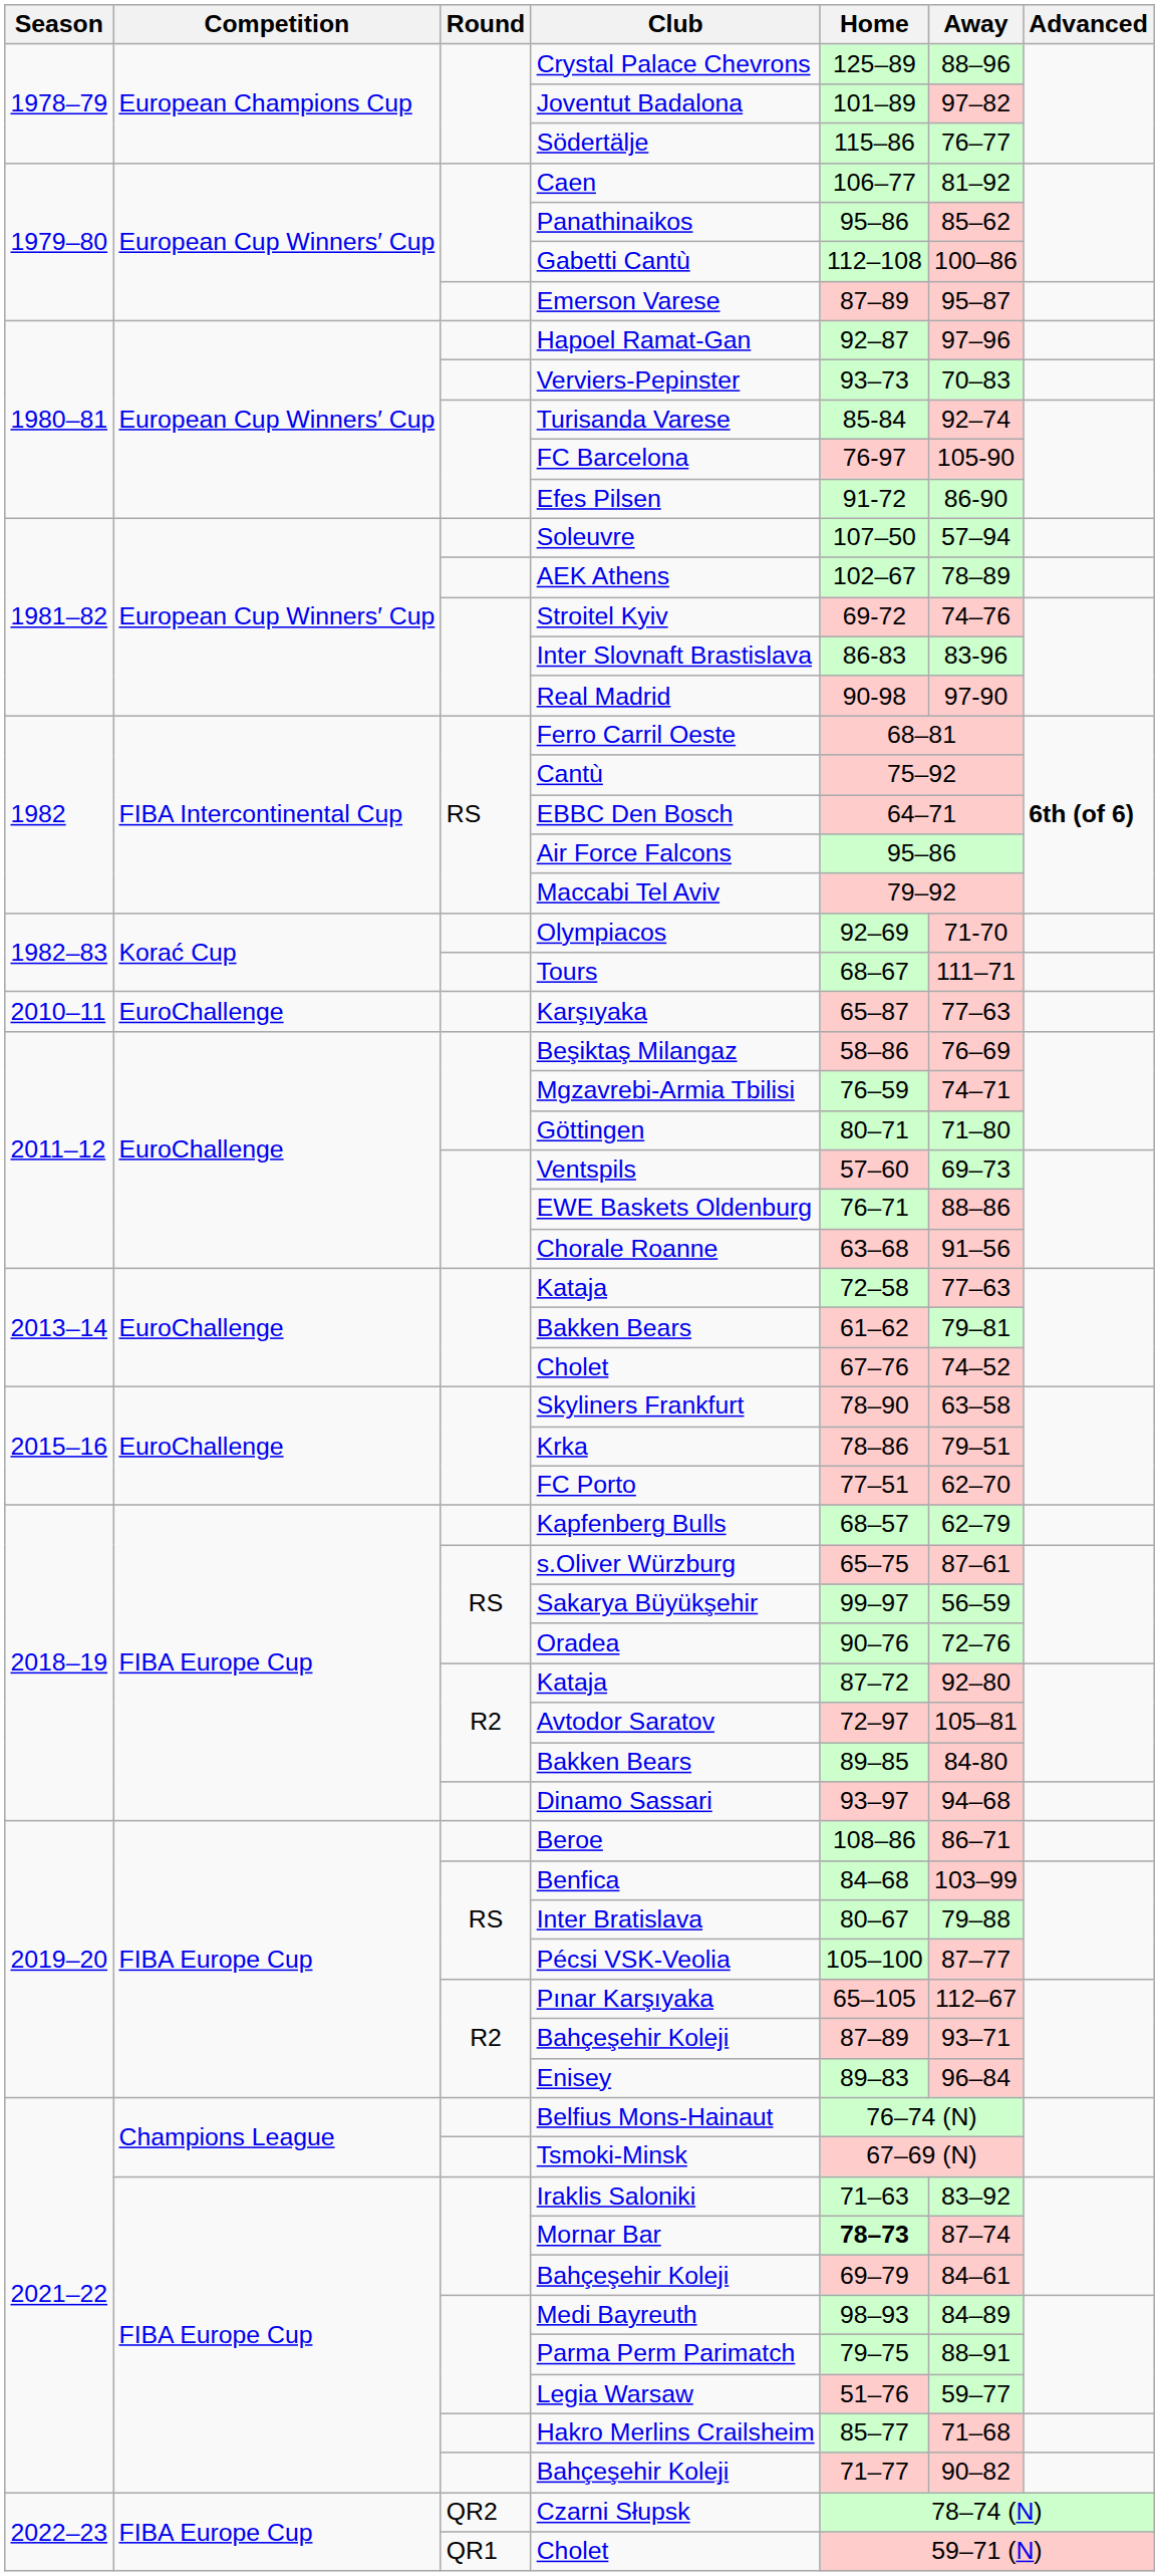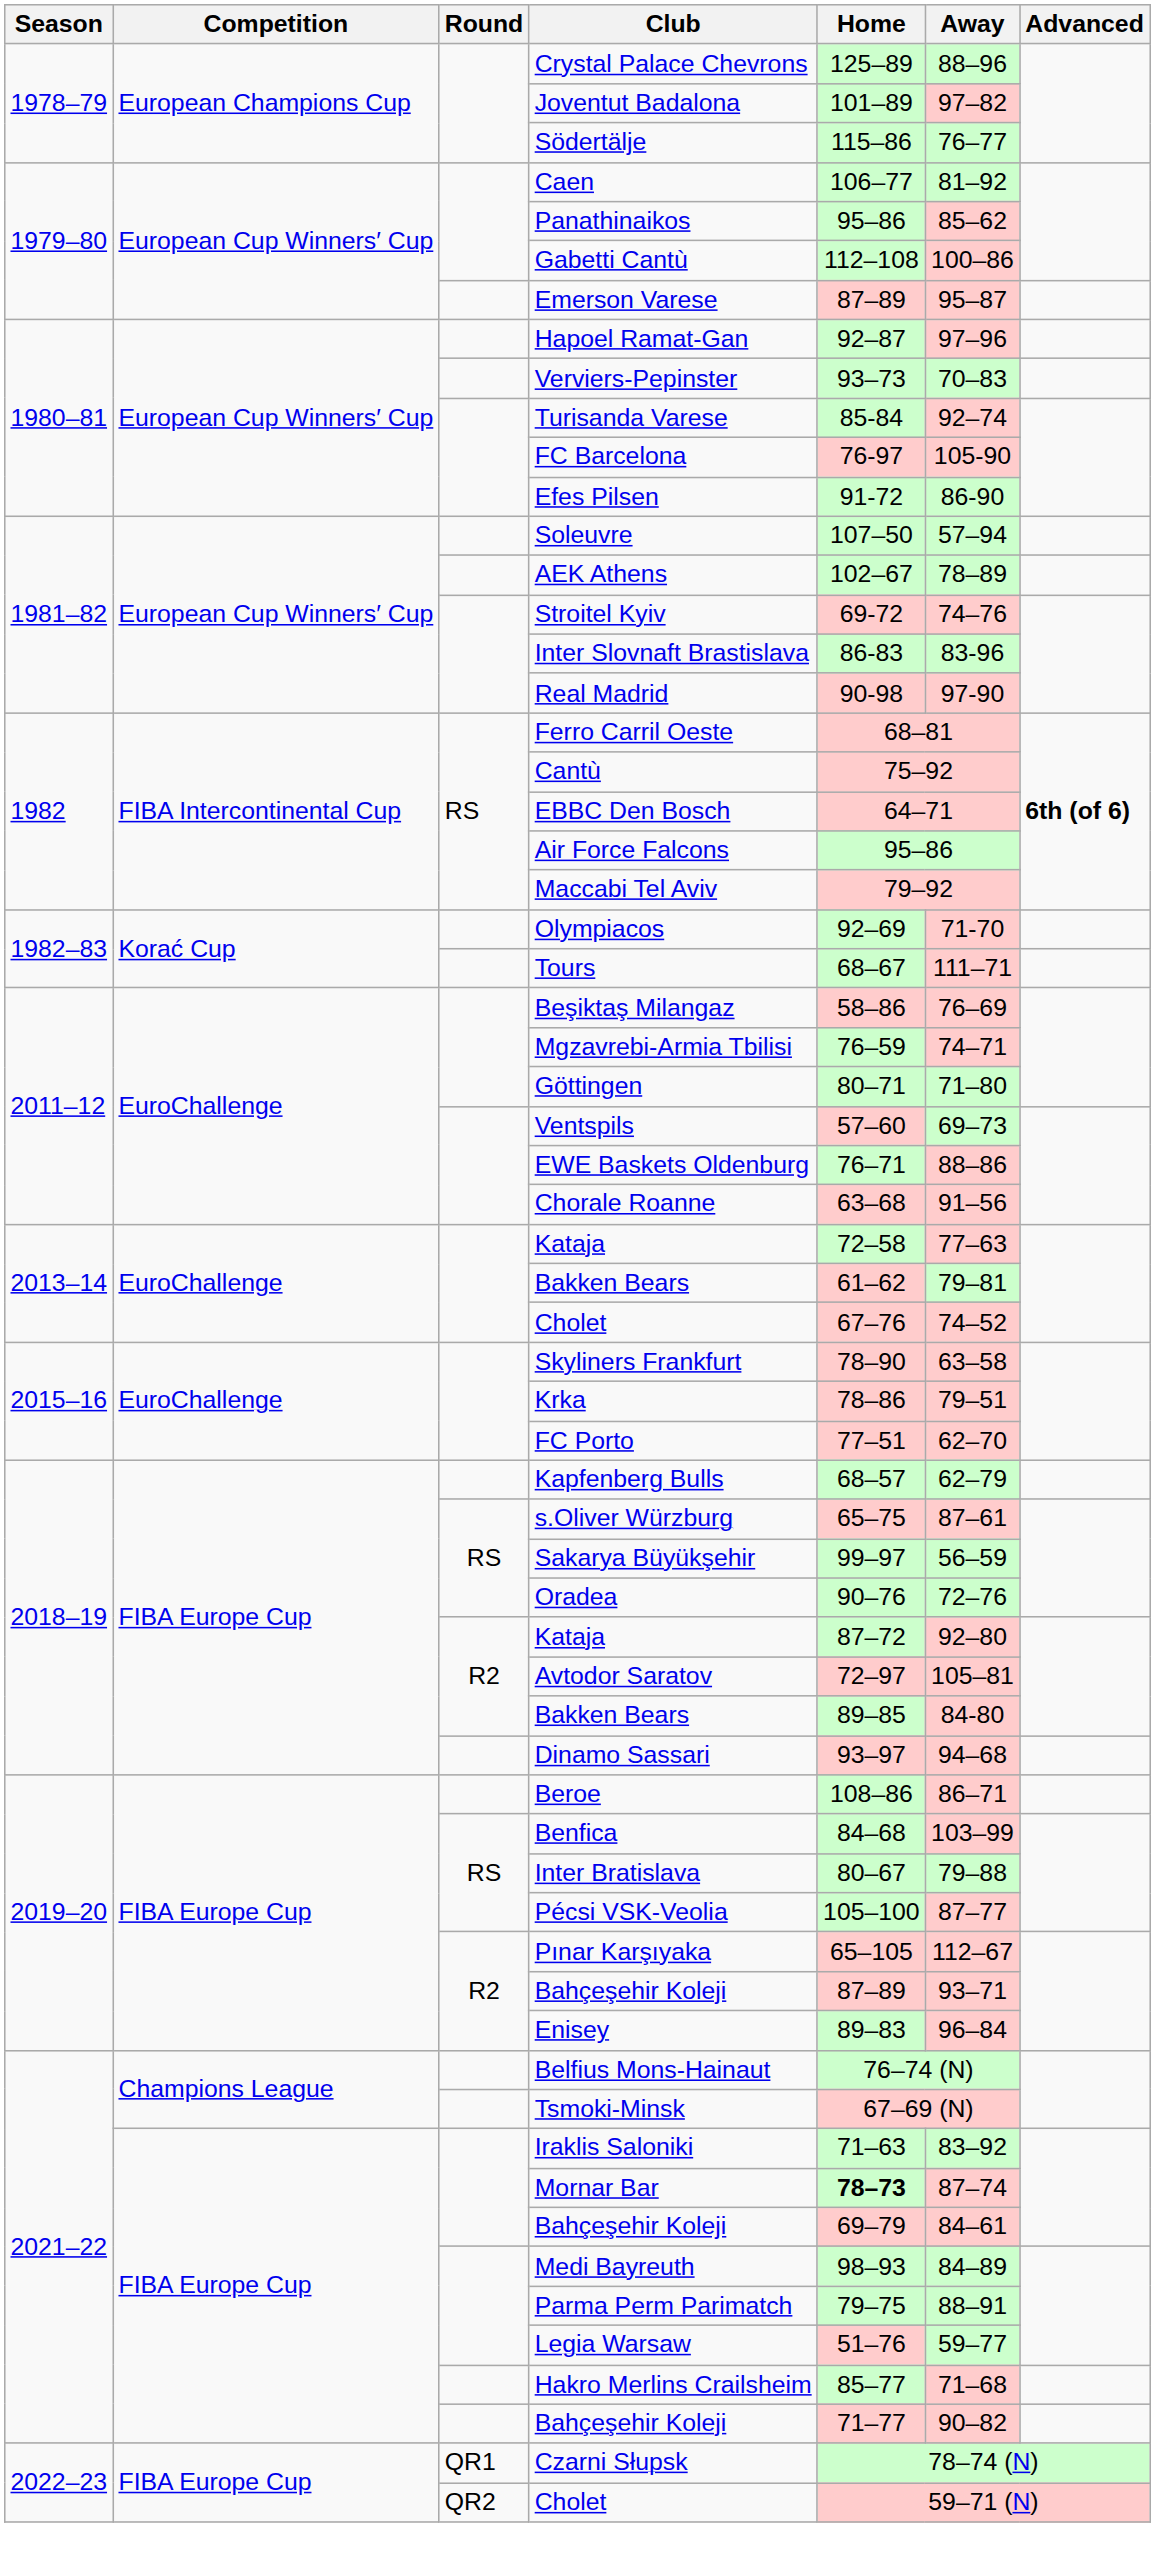- row: 2010–11 | EuroChallenge | Karşıyaka | 65–87 | 77–63
Czarni Słupsk | Round: QR2 -> QR1
2022–23 / Cholet | Round: QR1 -> QR2
